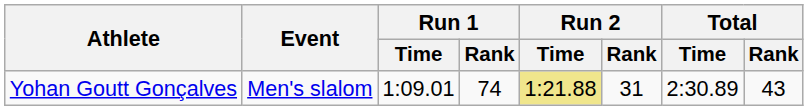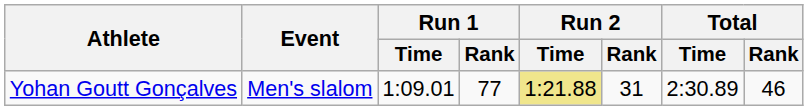Yohan Goutt Gonçalves | Run 1 / Rank: 74 -> 77
Yohan Goutt Gonçalves | Total / Rank: 43 -> 46
